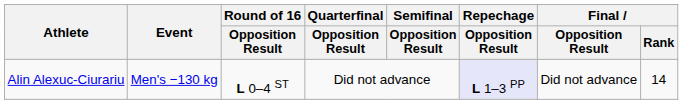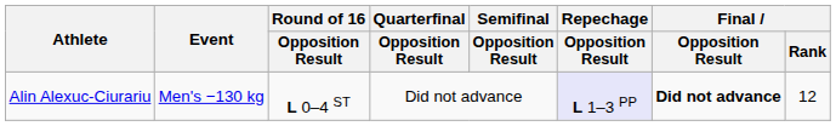Alin Alexuc-Ciurariu | Final / Opposition Result: normal -> bold
Alin Alexuc-Ciurariu | Final / Rank: 14 -> 12
